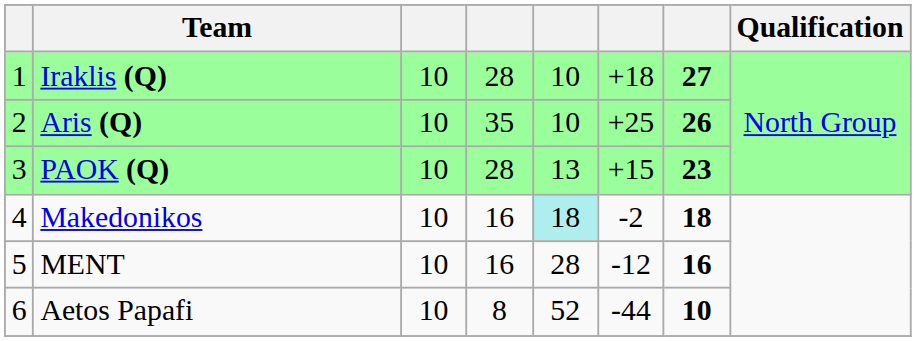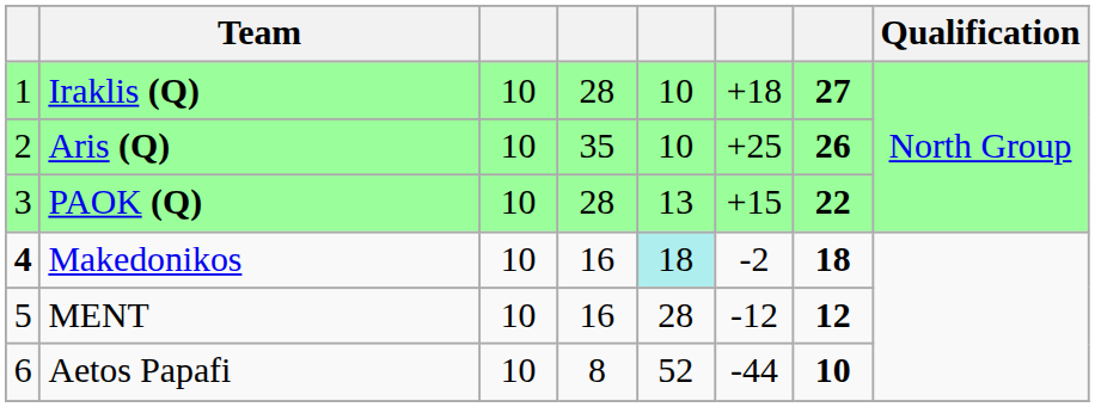PAOK (Q) | column 7: 23 -> 22
Makedonikos | column 1: normal -> bold
MENT | column 7: 16 -> 12
